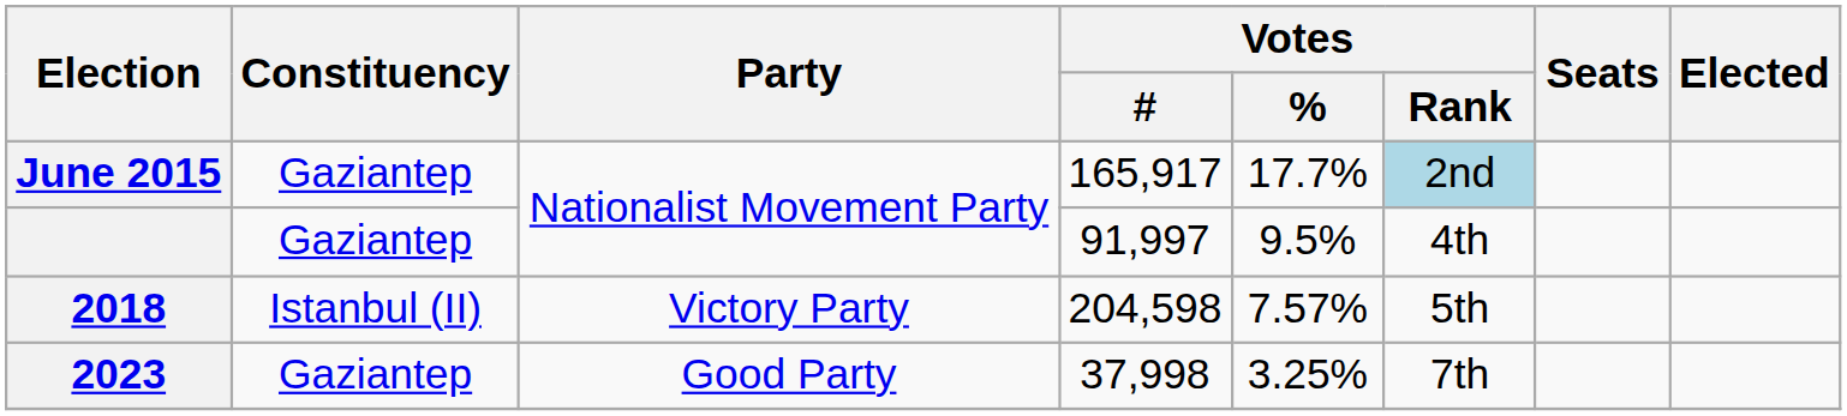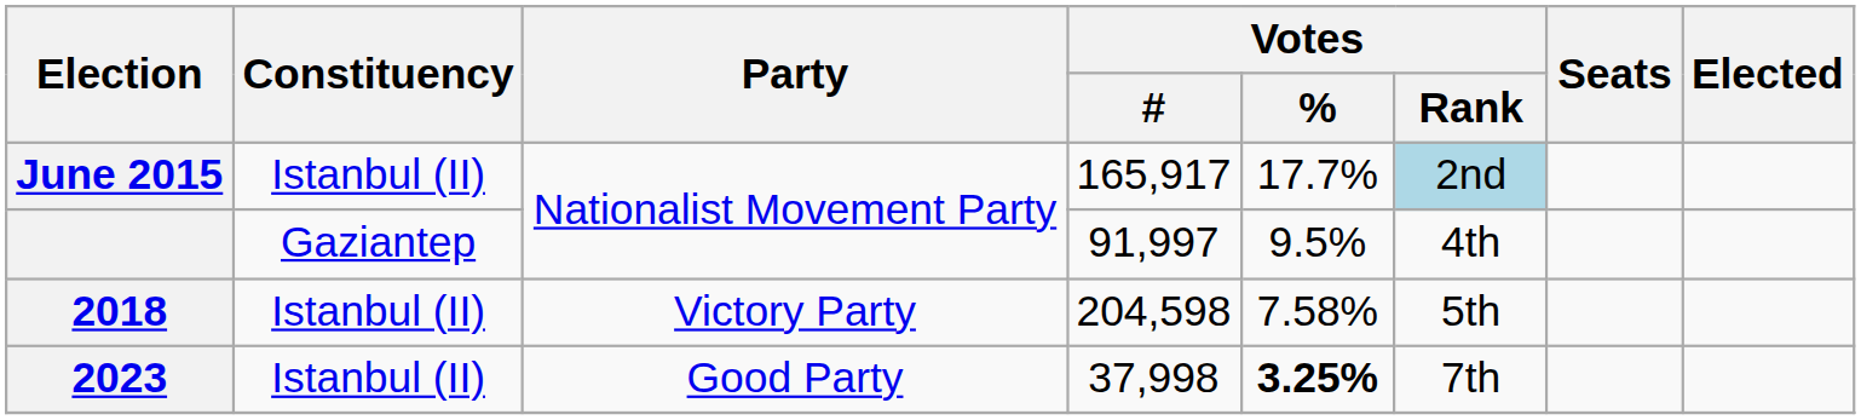June 2015 | Constituency: Gaziantep -> Istanbul (II)
2018 | Votes / %: 7.57% -> 7.58%
2023 | Constituency: Gaziantep -> Istanbul (II)
2023 | Votes / %: normal -> bold
